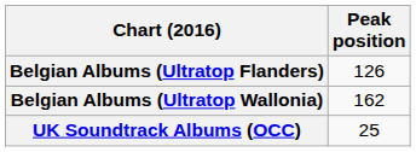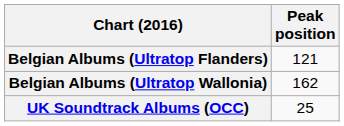Belgian Albums (Ultratop Flanders) | Peak position: 126 -> 121
